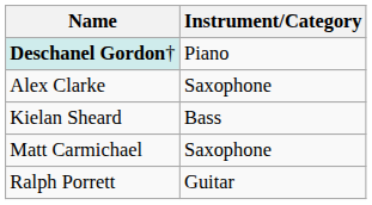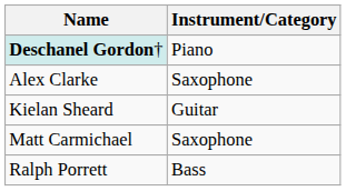Kielan Sheard | Instrument/Category: Bass -> Guitar
Ralph Porrett | Instrument/Category: Guitar -> Bass
